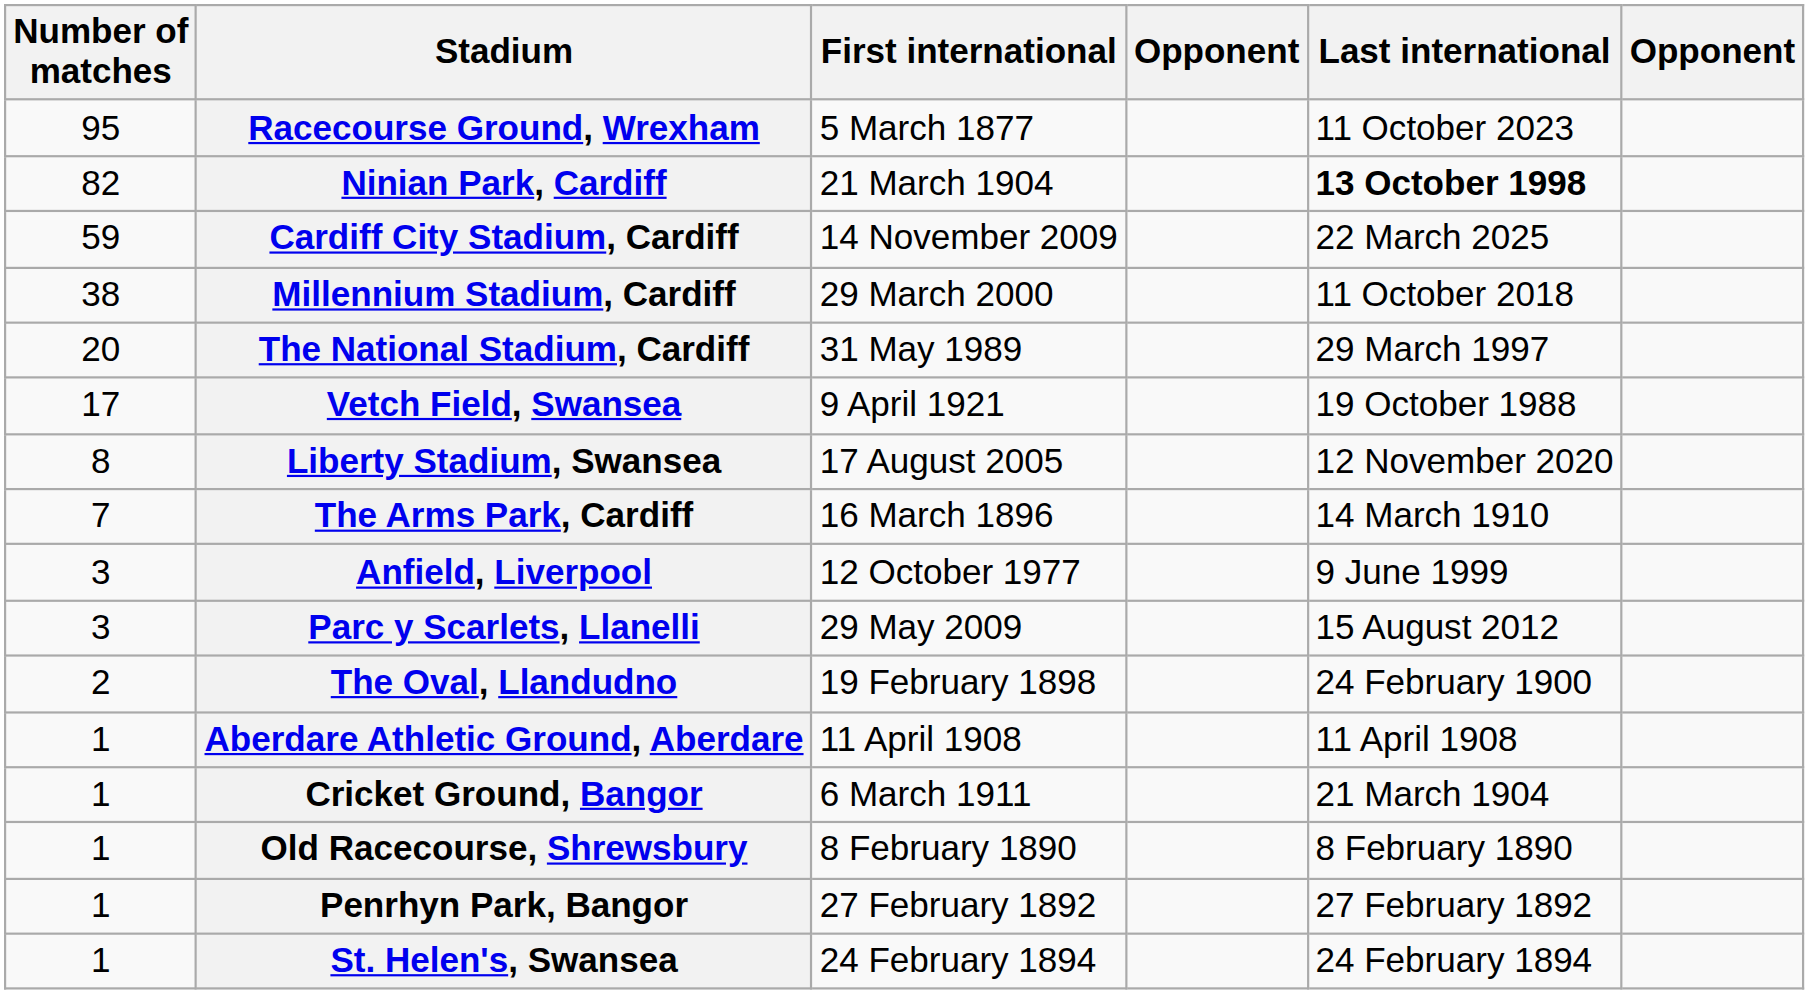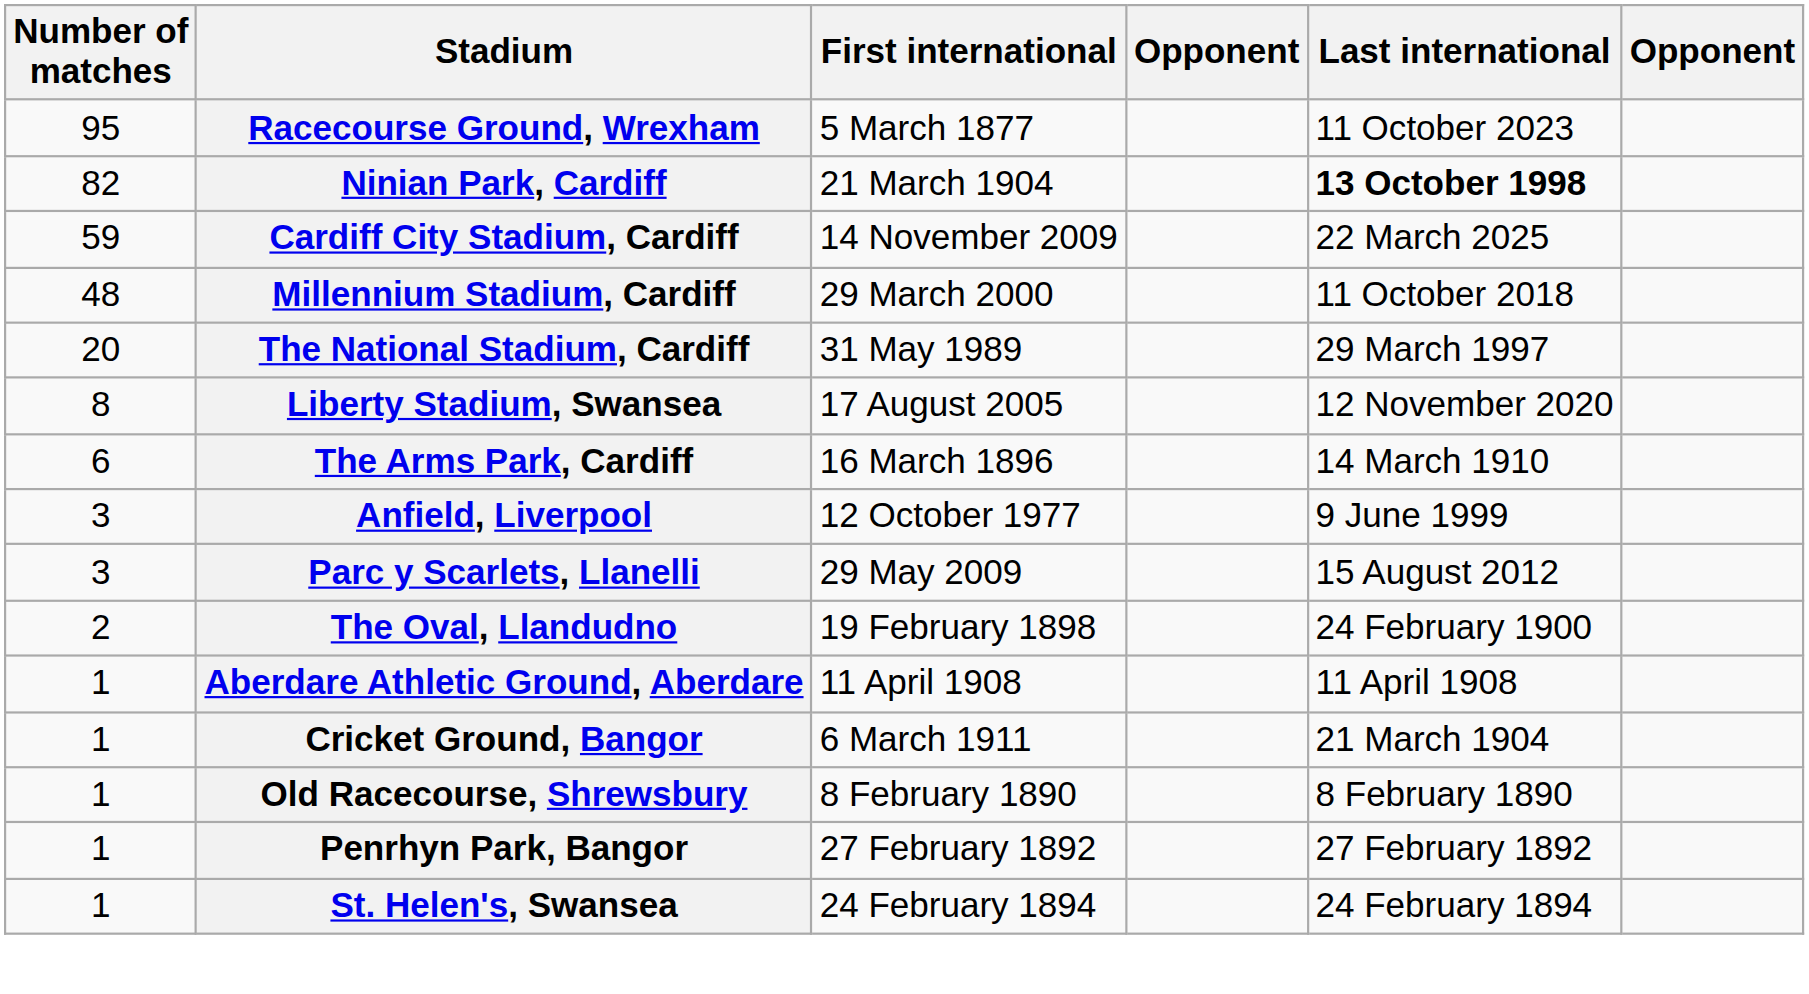Millennium Stadium, Cardiff | Number of matches: 38 -> 48
- row: 17 | Vetch Field, Swansea | 9 April 1921 | 19 October 1988
The Arms Park, Cardiff | Number of matches: 7 -> 6
